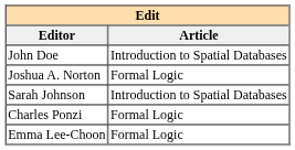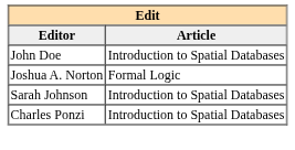Charles Ponzi | Article: Formal Logic -> Introduction to Spatial Databases
- row: Emma Lee-Choon | Formal Logic
